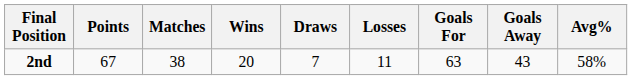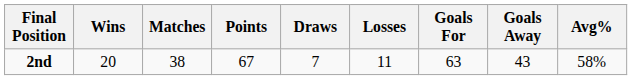columns swapped: Points <-> Wins
